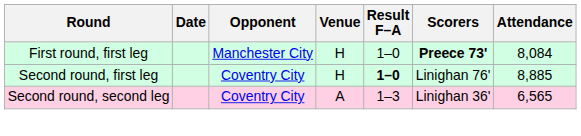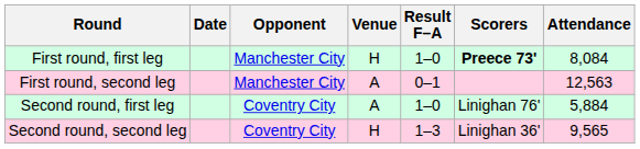+ row: First round, second leg | Manchester City | A | 0–1 | 12,563
Second round, first leg | Venue: H -> A
Second round, first leg | Result F–A: bold -> normal
Second round, first leg | Attendance: 8,885 -> 5,884
Second round, second leg | Venue: A -> H
Second round, second leg | Attendance: 6,565 -> 9,565
